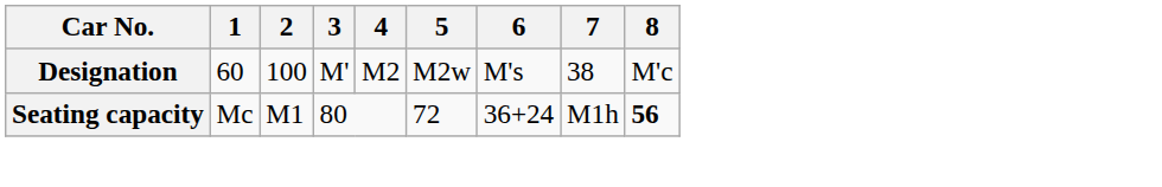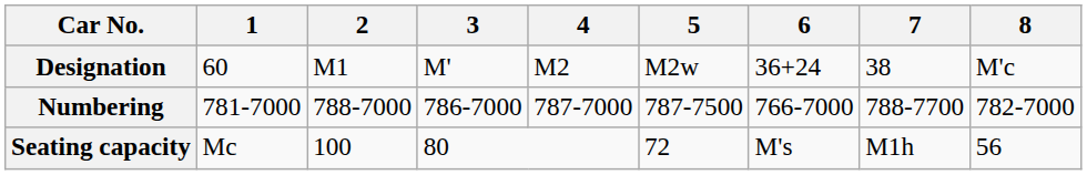Designation | 2: 100 -> M1
Designation | 6: M's -> 36+24
+ row: Numbering | 781-7000 | 788-7000 | 786-7000 | 787-7000 | 787-7500 | 766-7000 | 788-7700 | 782-7000
Seating capacity | 2: M1 -> 100
Seating capacity | 6: 36+24 -> M's
Seating capacity | 8: bold -> normal
